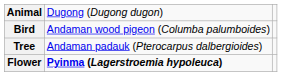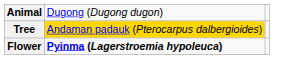- row: Bird | Andaman wood pigeon (Columba palumboides)
Tree | column 2: no background -> gold background
